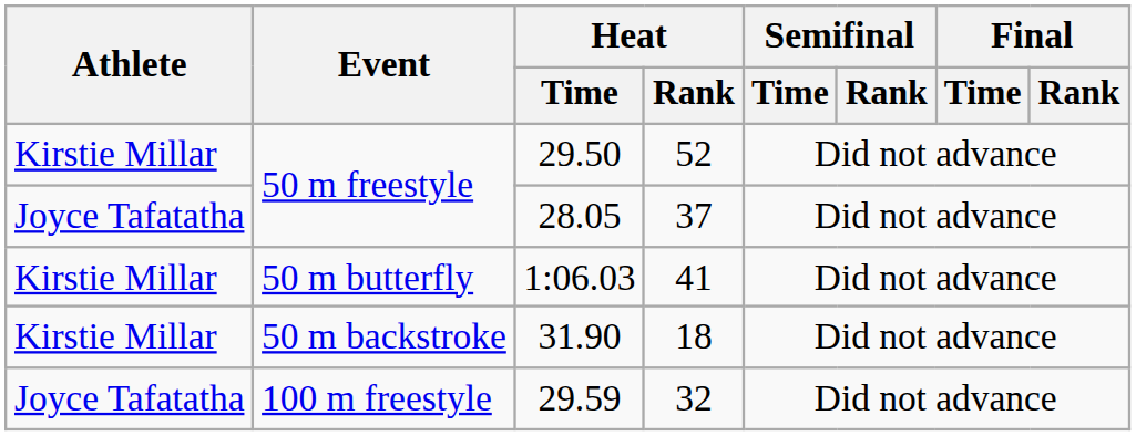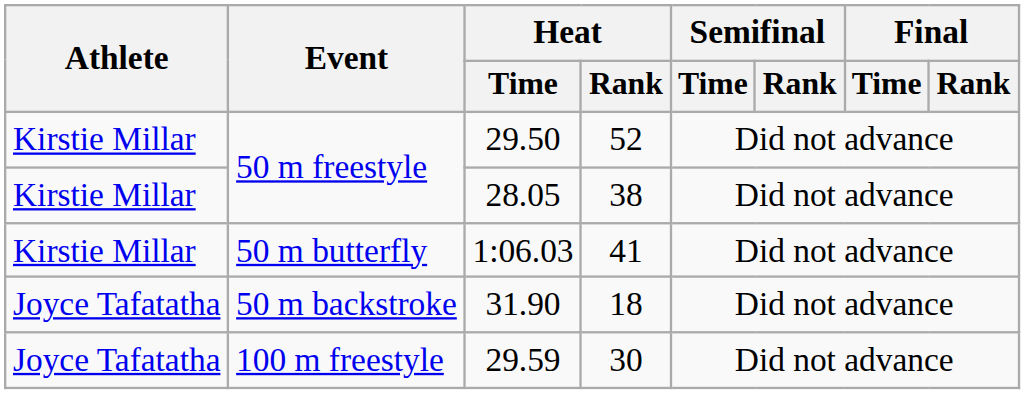28.05 | Athlete: Joyce Tafatatha -> Kirstie Millar
28.05 | Heat / Rank: 37 -> 38
31.90 | Athlete: Kirstie Millar -> Joyce Tafatatha
29.59 | Heat / Rank: 32 -> 30
